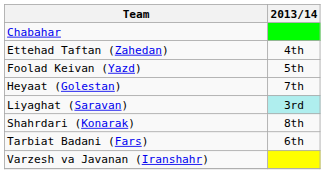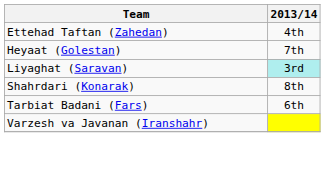- row: Chabahar
- row: Foolad Keivan (Yazd) | 5th
